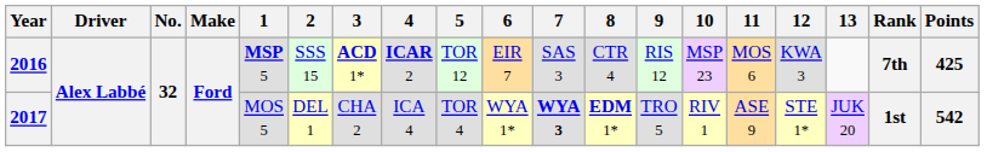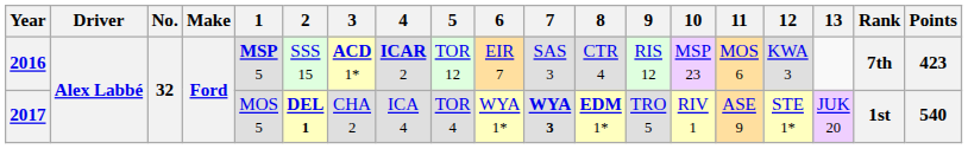2016 | Points: 425 -> 423
2017 | 2: normal -> bold
2017 | Points: 542 -> 540
